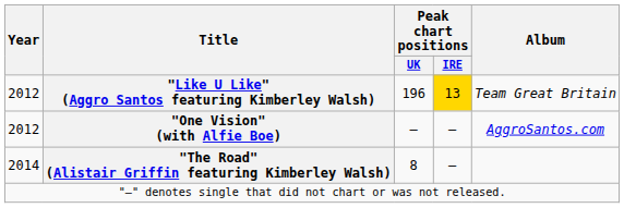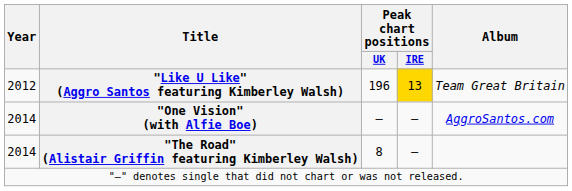"One Vision" (with Alfie Boe) | Year: 2012 -> 2014
